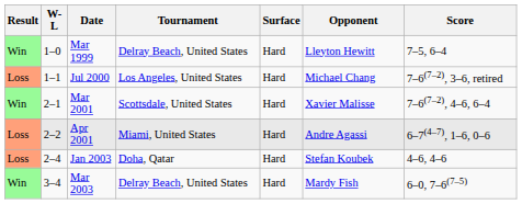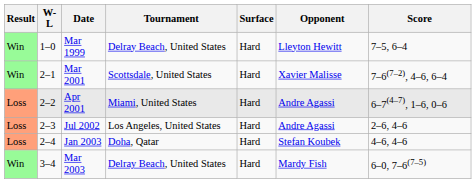- row: Loss | 1–1 | Jul 2000 | Los Angeles, United States | Hard | Michael Chang | 7–6(7–2), 3–6, retired
+ row: Loss | 2–3 | Jul 2002 | Los Angeles, United States | Hard | Andre Agassi | 2–6, 4–6
